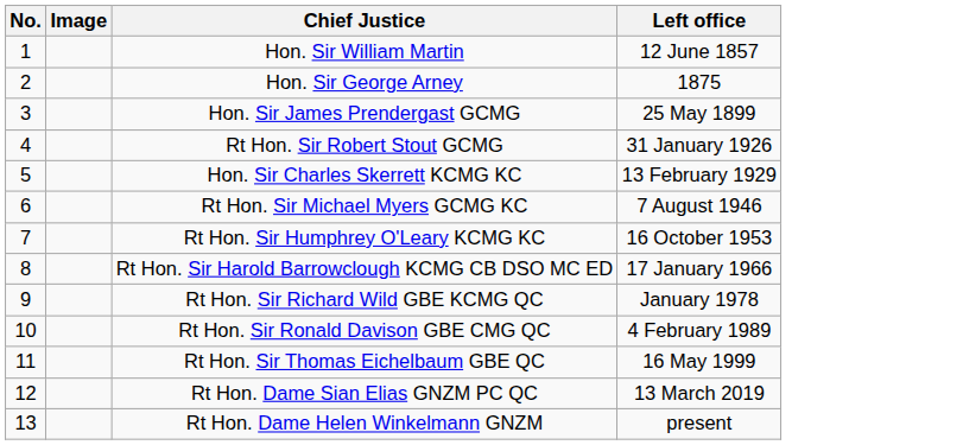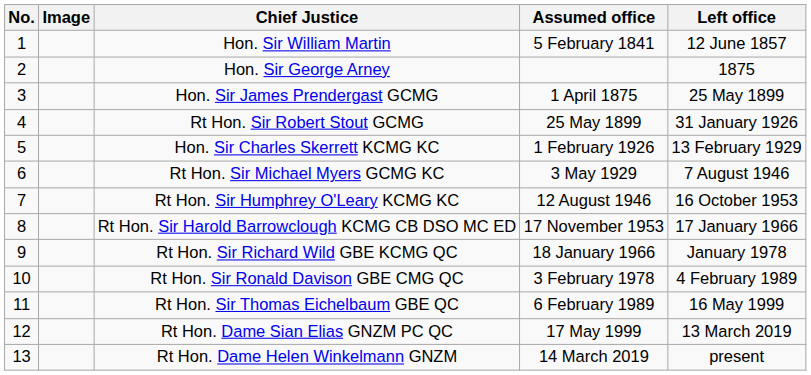+ column: Assumed office | 5 February 1841 | 1 April 1875 | 25 May 1899 | 1 February 1926 | 3 May 1929 | 12 August 1946 | 17 November 1953 | 18 January 1966 | 3 February 1978 | 6 February 1989 | 17 May 1999 | 14 March 2019
